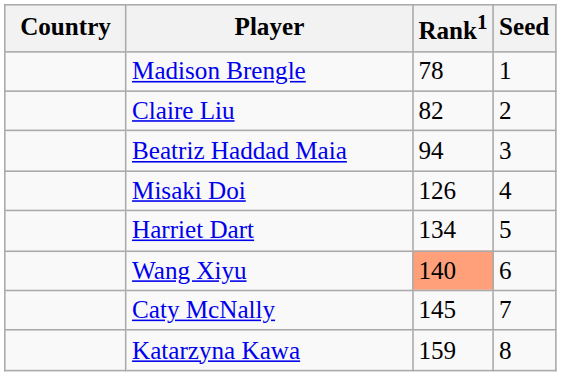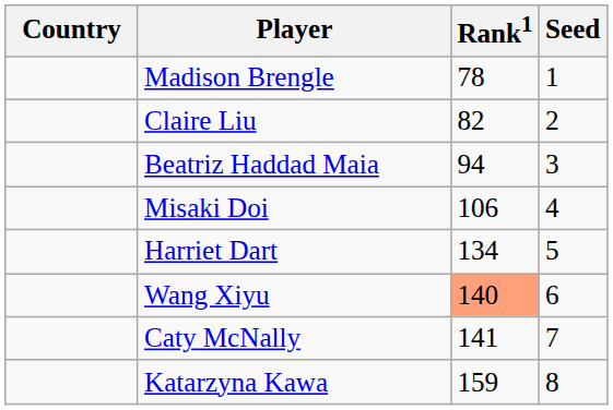Misaki Doi | Rank1: 126 -> 106
Caty McNally | Rank1: 145 -> 141
